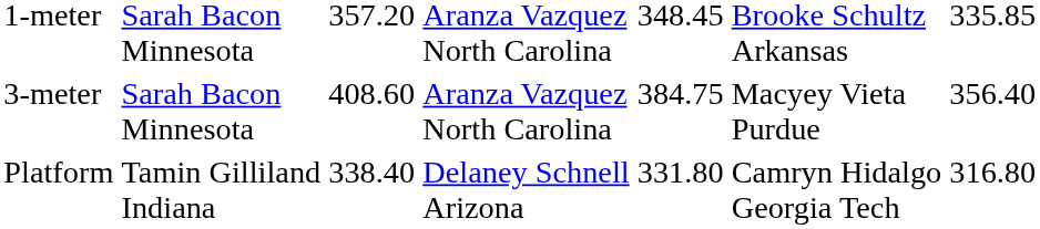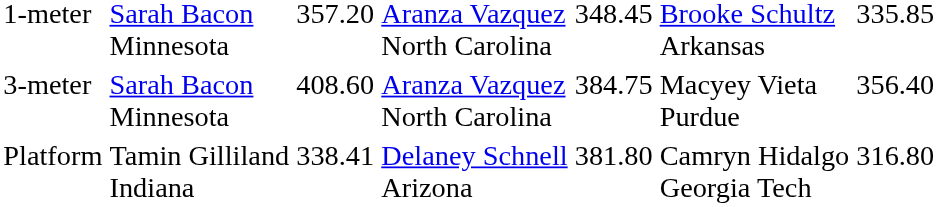Platform | column 3: 338.40 -> 338.41
Platform | column 5: 331.80 -> 381.80
